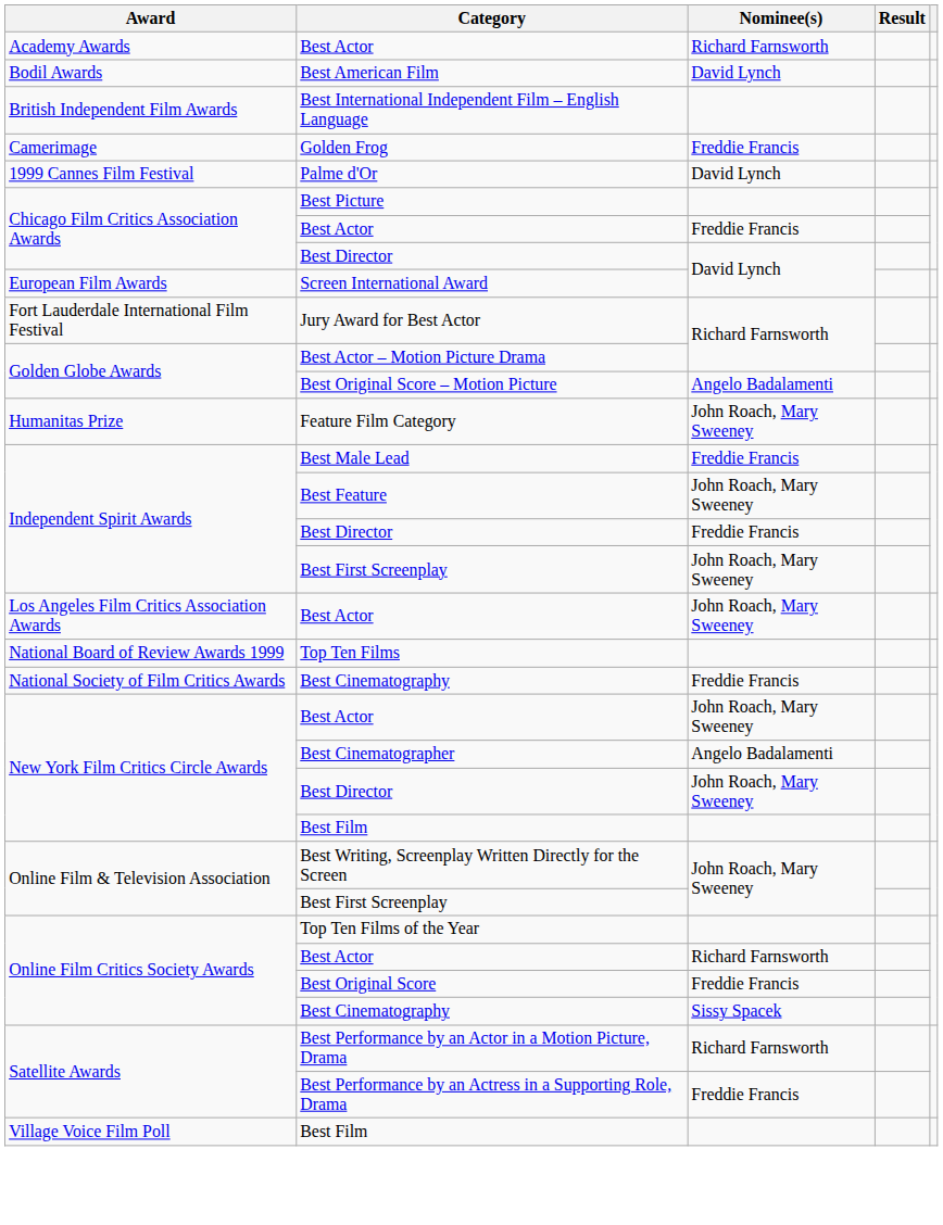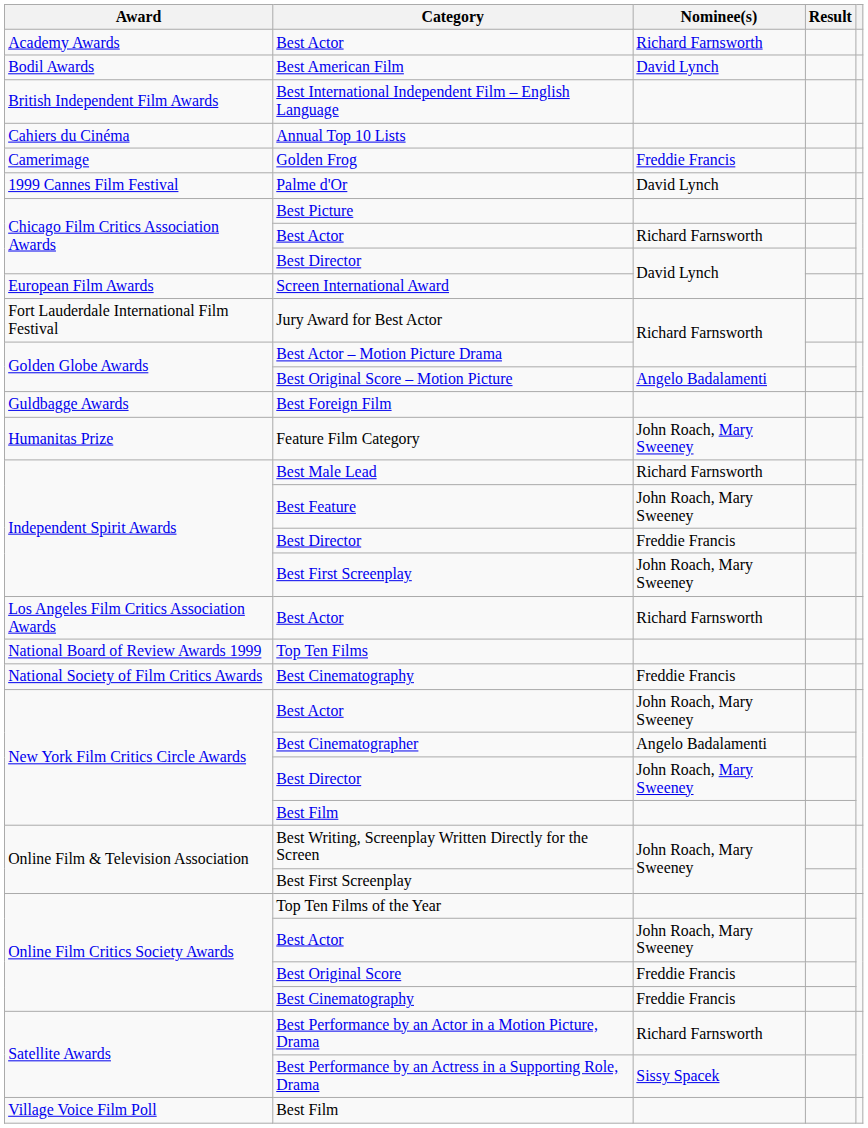+ row: Cahiers du Cinéma | Annual Top 10 Lists
Chicago Film Critics Association Awards / Best Actor | Nominee(s): Freddie Francis -> Richard Farnsworth
+ row: Guldbagge Awards | Best Foreign Film
Best Male Lead | Nominee(s): Freddie Francis -> Richard Farnsworth
Los Angeles Film Critics Association Awards / Best Actor | Nominee(s): John Roach, Mary Sweeney -> Richard Farnsworth
Online Film Critics Society Awards / Best Actor | Nominee(s): Richard Farnsworth -> John Roach, Mary Sweeney
Online Film Critics Society Awards / Best Cinematography | Nominee(s): Sissy Spacek -> Freddie Francis
Best Performance by an Actress in a Supporting Role, Drama | Nominee(s): Freddie Francis -> Sissy Spacek
